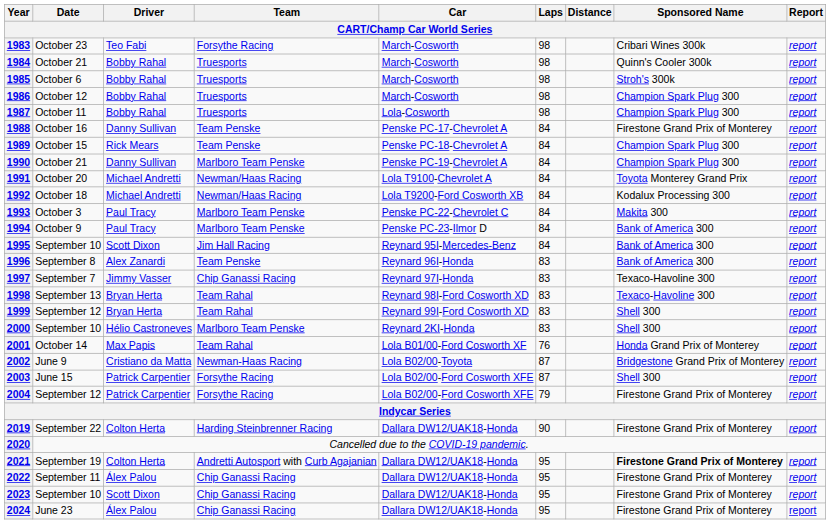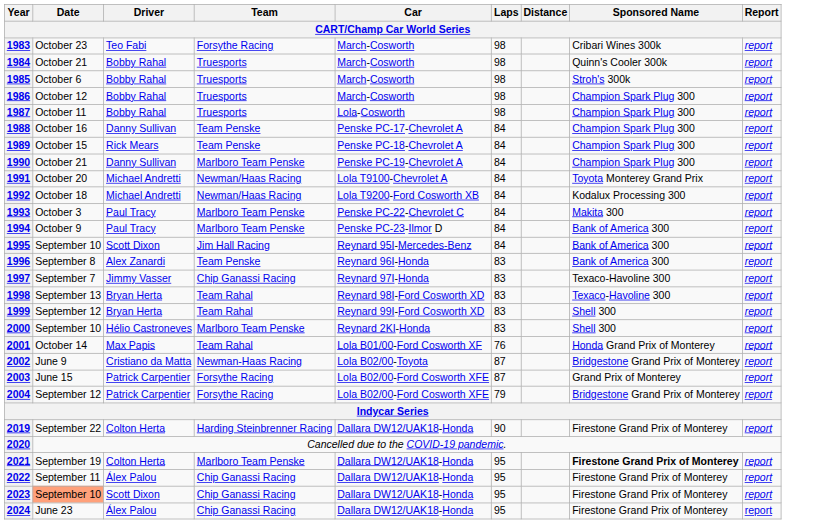1988 | Sponsored Name: Firestone Grand Prix of Monterey -> Champion Spark Plug 300
2003 | Sponsored Name: Shell 300 -> Grand Prix of Monterey
2004 | Sponsored Name: Firestone Grand Prix of Monterey -> Bridgestone Grand Prix of Monterey
2021 | Team: Andretti Autosport with Curb Agajanian -> Marlboro Team Penske
2023 | Date: no background -> lightsalmon background
